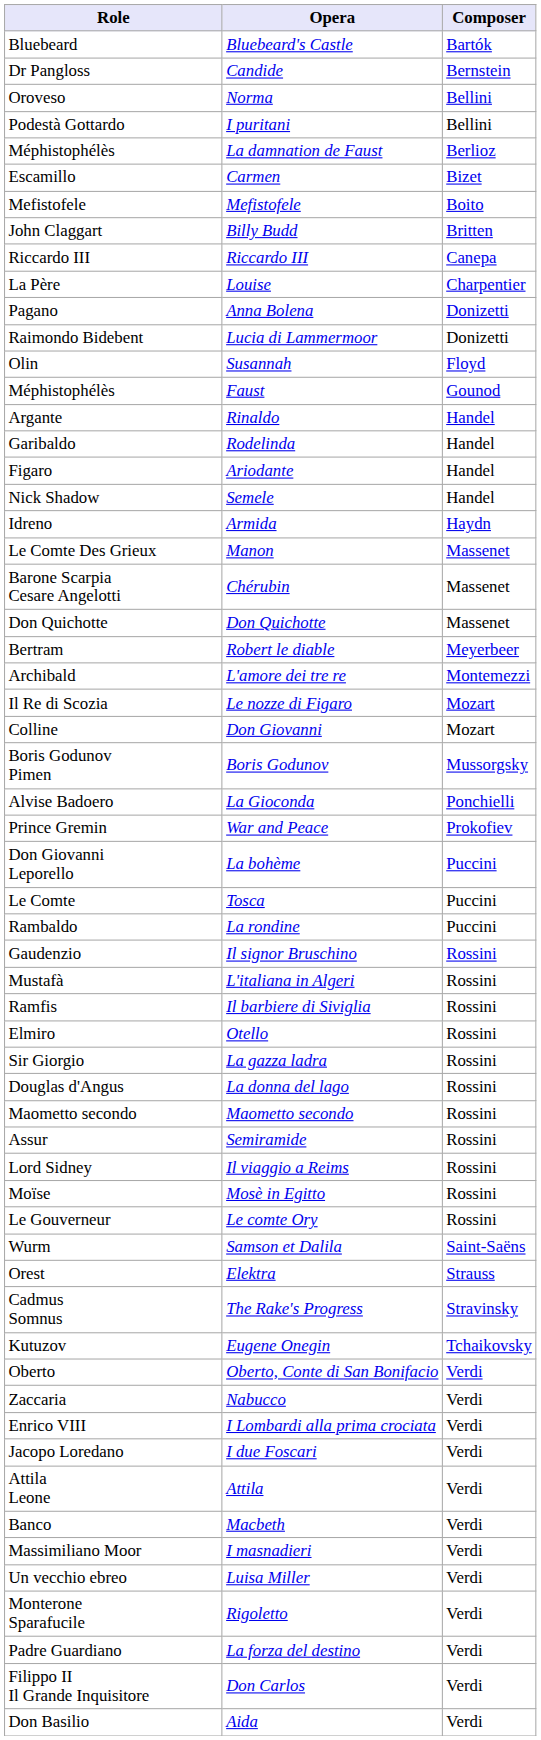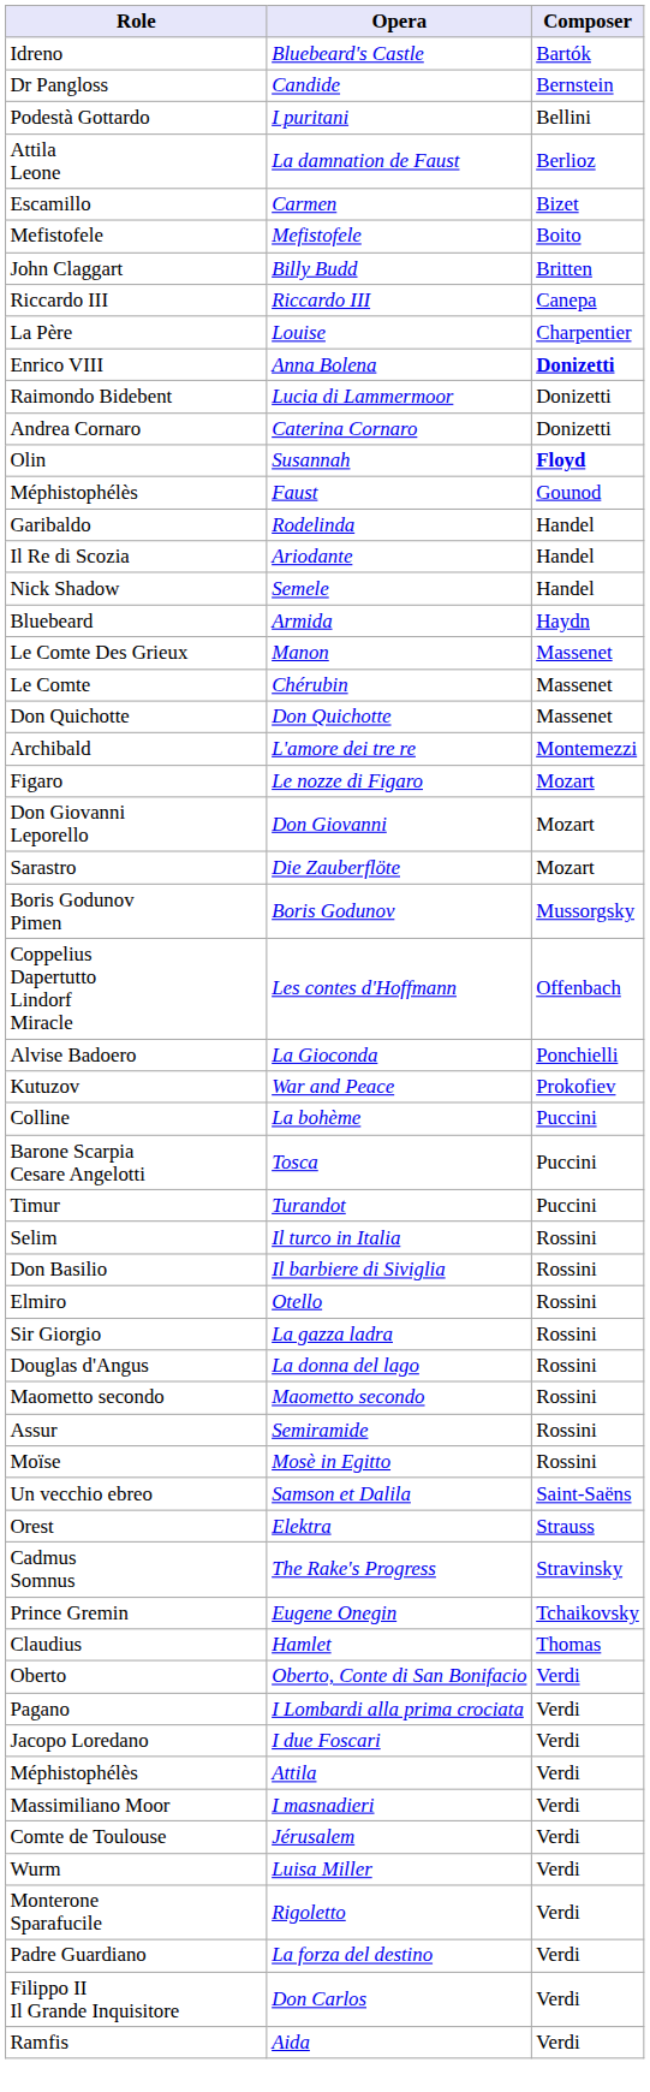Bluebeard's Castle | Role: Bluebeard -> Idreno
- row: Oroveso | Norma | Bellini
La damnation de Faust | Role: Méphistophélès -> Attila Leone
Anna Bolena | Role: Pagano -> Enrico VIII
Anna Bolena | Composer: normal -> bold
+ row: Andrea Cornaro | Caterina Cornaro | Donizetti
Susannah | Composer: normal -> bold
- row: Argante | Rinaldo | Handel
Ariodante | Role: Figaro -> Il Re di Scozia
Armida | Role: Idreno -> Bluebeard
Chérubin | Role: Barone Scarpia Cesare Angelotti -> Le Comte
- row: Bertram | Robert le diable | Meyerbeer
Le nozze di Figaro | Role: Il Re di Scozia -> Figaro
Don Giovanni | Role: Colline -> Don Giovanni Leporello
+ row: Sarastro | Die Zauberflöte | Mozart
+ row: Coppelius Dapertutto Lindorf Miracle | Les contes d'Hoffmann | Offenbach
War and Peace | Role: Prince Gremin -> Kutuzov
La bohème | Role: Don Giovanni Leporello -> Colline
Tosca | Role: Le Comte -> Barone Scarpia Cesare Angelotti
- row: Rambaldo | La rondine | Puccini
+ row: Timur | Turandot | Puccini
- row: Gaudenzio | Il signor Bruschino | Rossini
- row: Mustafà | L'italiana in Algeri | Rossini
+ row: Selim | Il turco in Italia | Rossini
Il barbiere di Siviglia | Role: Ramfis -> Don Basilio
- row: Lord Sidney | Il viaggio a Reims | Rossini
- row: Le Gouverneur | Le comte Ory | Rossini
Samson et Dalila | Role: Wurm -> Un vecchio ebreo
Eugene Onegin | Role: Kutuzov -> Prince Gremin
+ row: Claudius | Hamlet | Thomas
- row: Zaccaria | Nabucco | Verdi
I Lombardi alla prima crociata | Role: Enrico VIII -> Pagano
Attila | Role: Attila Leone -> Méphistophélès
- row: Banco | Macbeth | Verdi
+ row: Comte de Toulouse | Jérusalem | Verdi
Luisa Miller | Role: Un vecchio ebreo -> Wurm
Aida | Role: Don Basilio -> Ramfis
